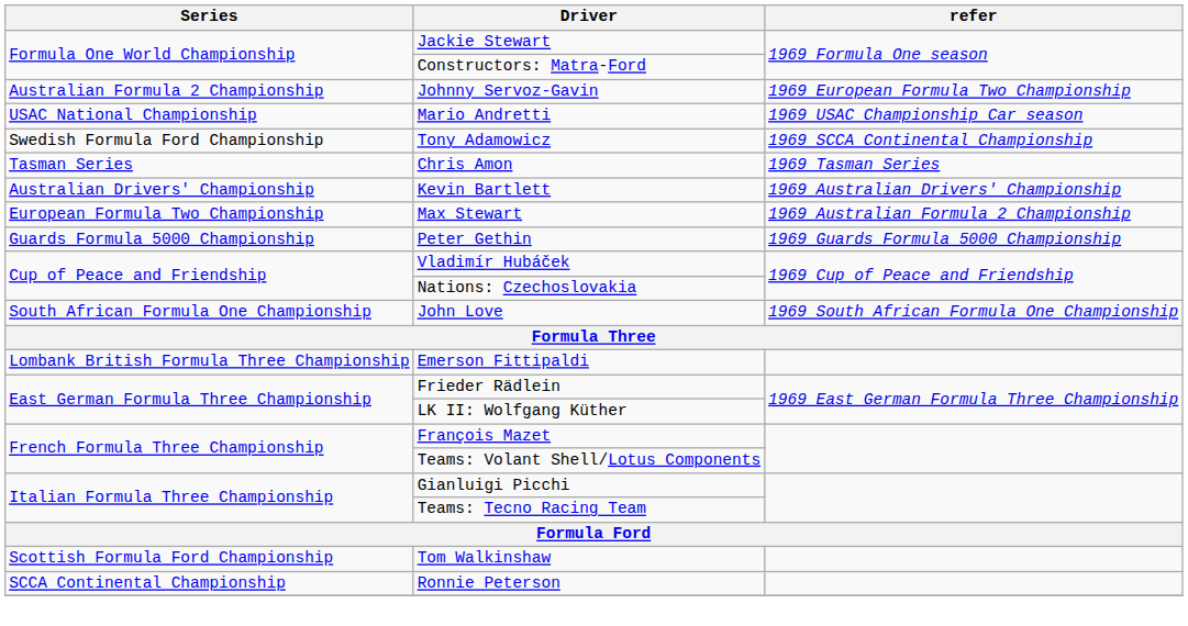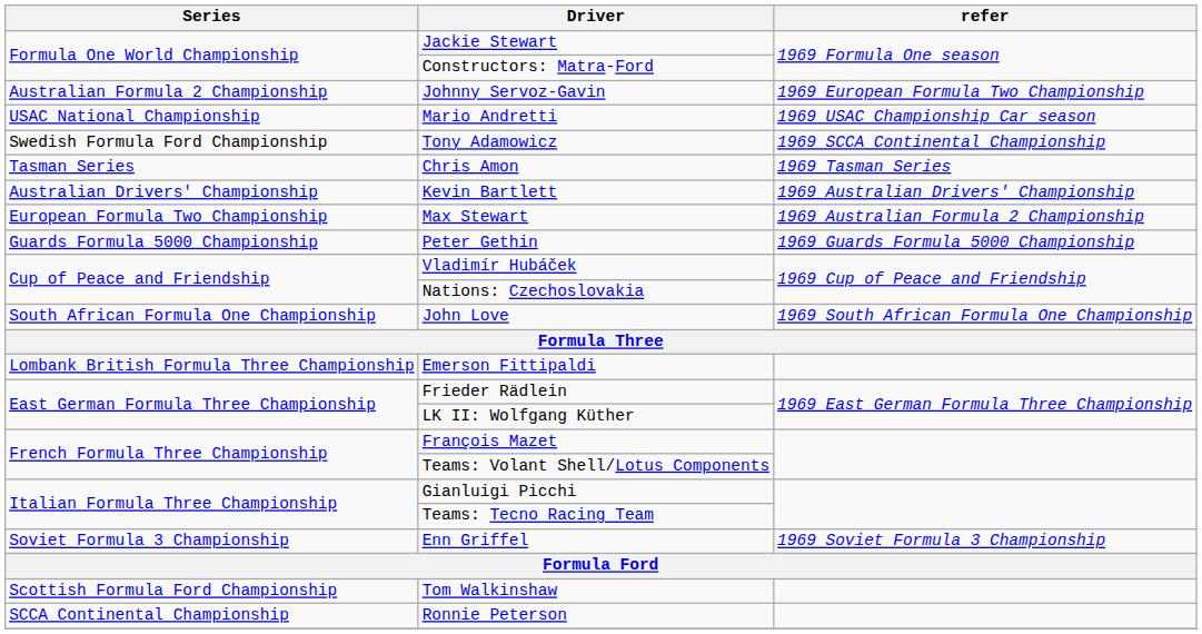+ row: Soviet Formula 3 Championship | Enn Griffel | 1969 Soviet Formula 3 Championship
